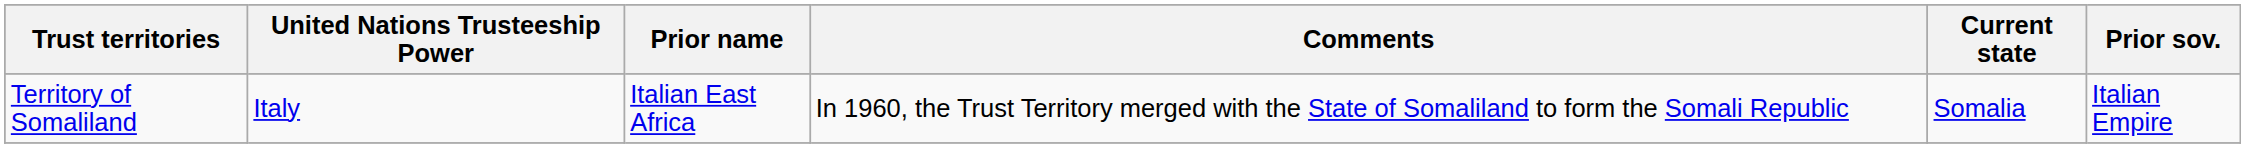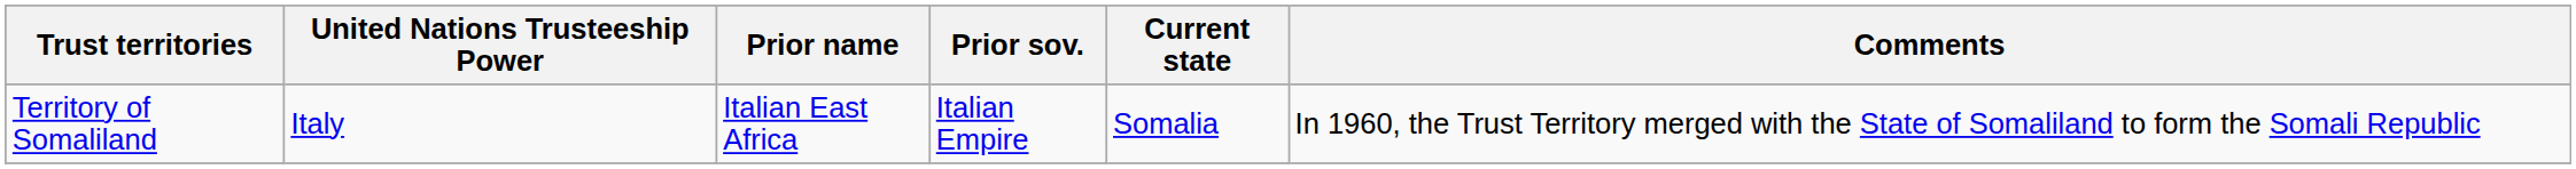columns swapped: Prior sov. <-> Comments
